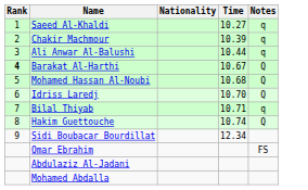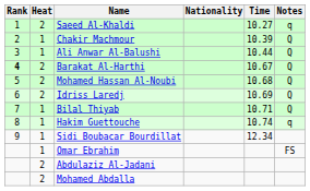+ column: Heat | 2 | 1 | 1 | 2 | 2 | 2 | 1 | 1 | 1 | 1 | 2 | 2
Chakir Machmour | Notes: q -> Q
Ali Anwar Al-Balushi | Notes: q -> Q
Idriss Laredj | Time: 10.70 -> 10.69
Bilal Thiyab | Notes: q -> Q
Hakim Guettouche | Notes: Q -> q
